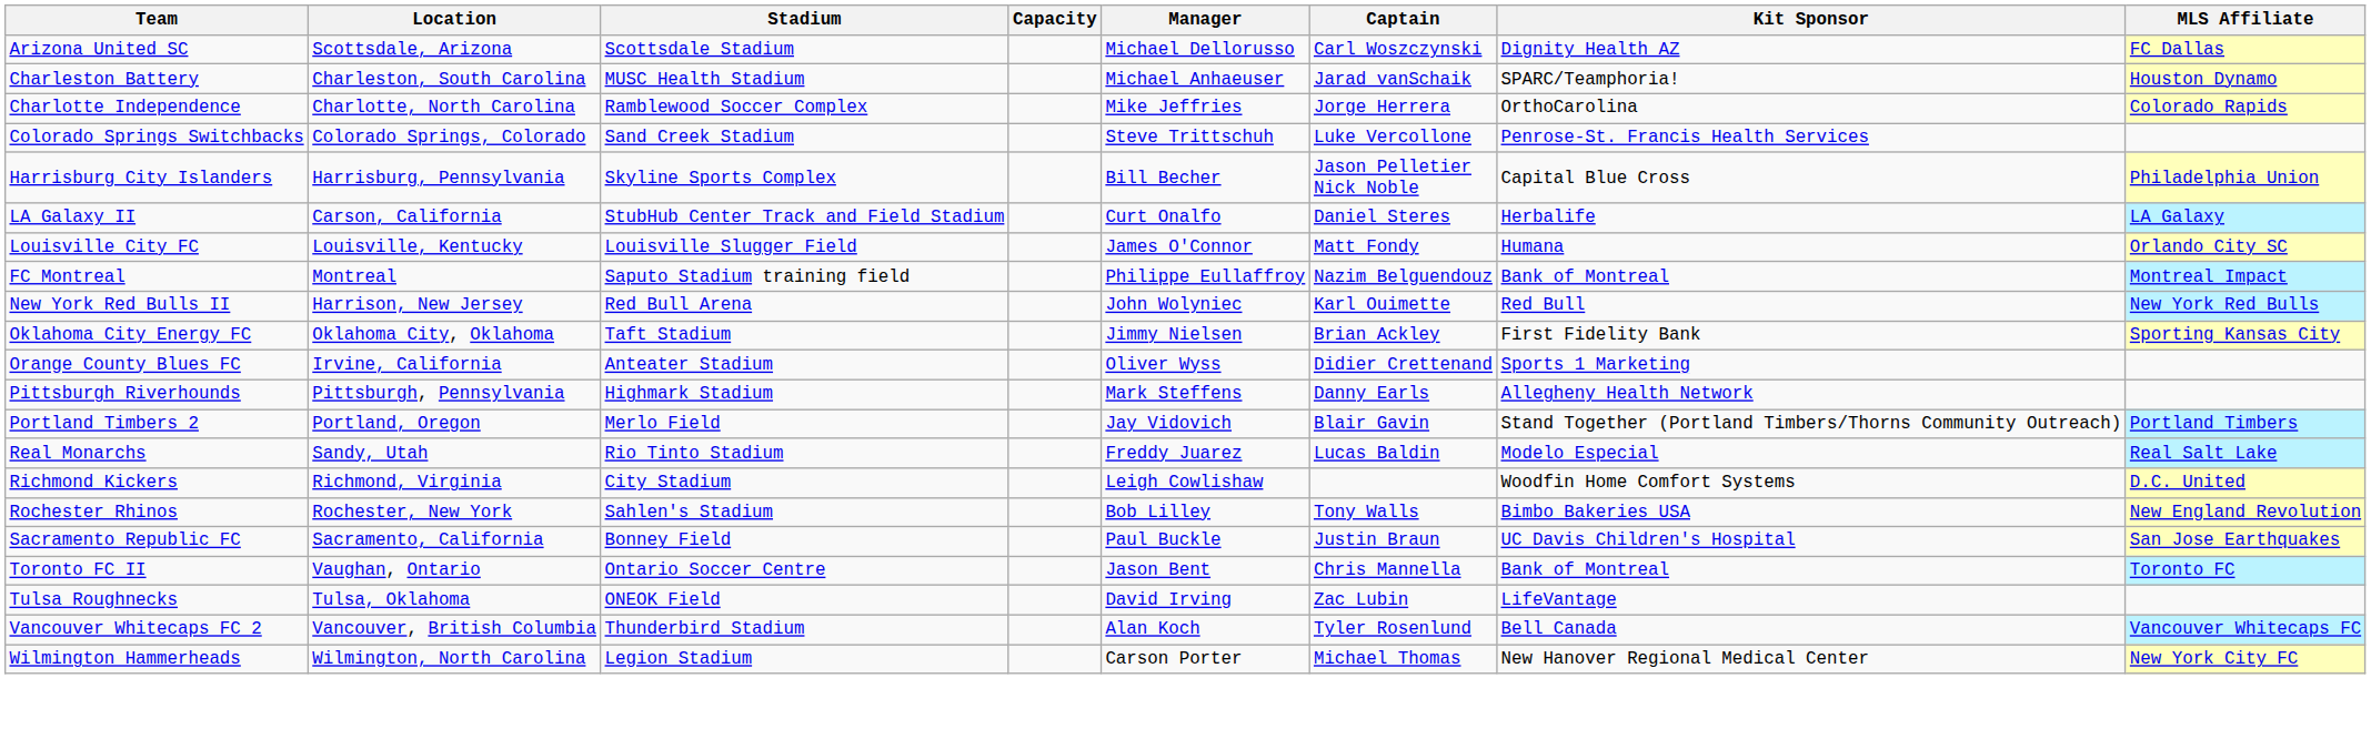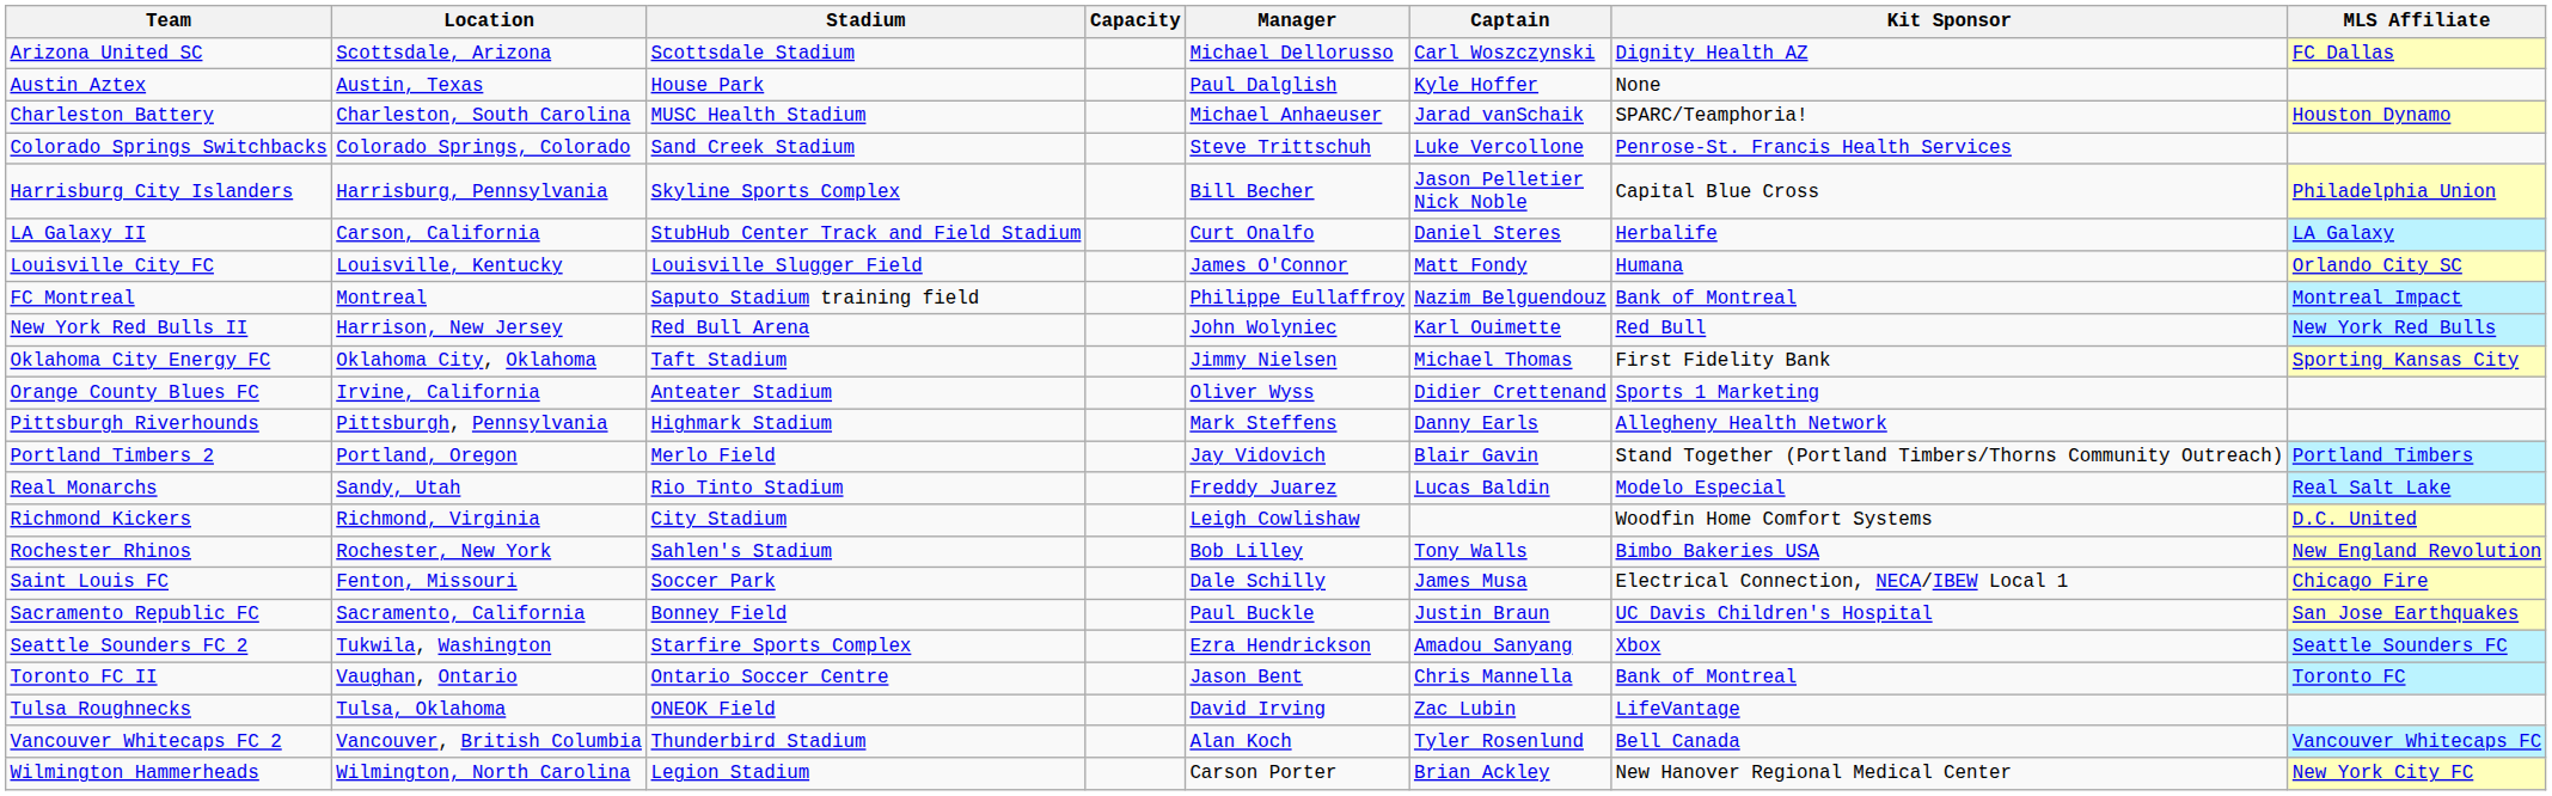+ row: Austin Aztex | Austin, Texas | House Park | Paul Dalglish | Kyle Hoffer | None
- row: Charlotte Independence | Charlotte, North Carolina | Ramblewood Soccer Complex | Mike Jeffries | Jorge Herrera | OrthoCarolina | Colorado Rapids
Oklahoma City Energy FC | Captain: Brian Ackley -> Michael Thomas
+ row: Saint Louis FC | Fenton, Missouri | Soccer Park | Dale Schilly | James Musa | Electrical Connection, NECA/IBEW Local 1 | Chicago Fire
+ row: Seattle Sounders FC 2 | Tukwila, Washington | Starfire Sports Complex | Ezra Hendrickson | Amadou Sanyang | Xbox | Seattle Sounders FC
Wilmington Hammerheads | Captain: Michael Thomas -> Brian Ackley
